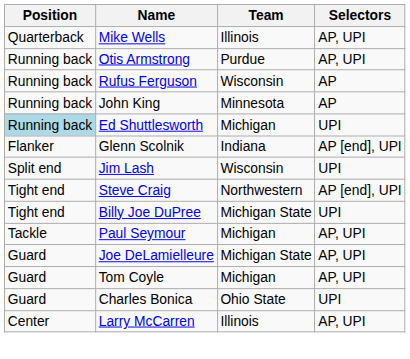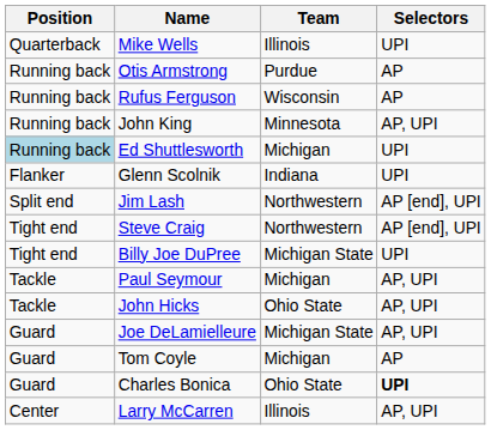Mike Wells | Selectors: AP, UPI -> UPI
Otis Armstrong | Selectors: AP, UPI -> AP
John King | Selectors: AP -> AP, UPI
Glenn Scolnik | Selectors: AP [end], UPI -> UPI
Jim Lash | Team: Wisconsin -> Northwestern
Jim Lash | Selectors: UPI -> AP [end], UPI
+ row: Tackle | John Hicks | Ohio State | AP, UPI
Tom Coyle | Selectors: AP, UPI -> AP
Charles Bonica | Selectors: normal -> bold
